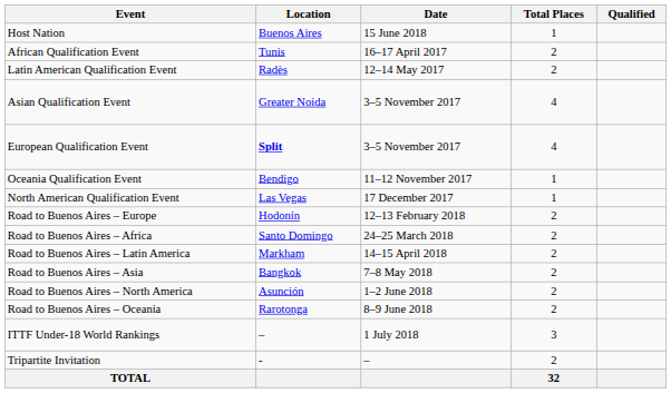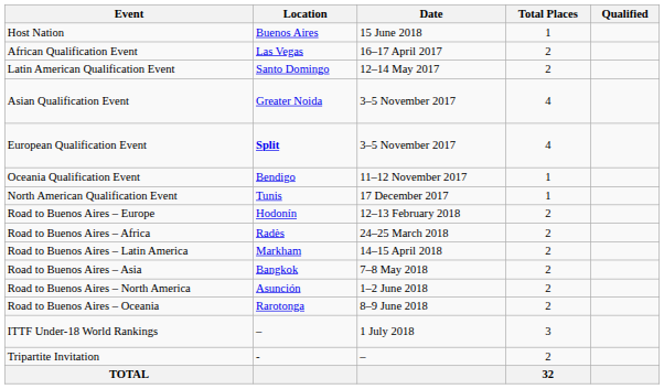African Qualification Event | Location: Tunis -> Las Vegas
Latin American Qualification Event | Location: Radès -> Santo Domingo
North American Qualification Event | Location: Las Vegas -> Tunis
Road to Buenos Aires – Africa | Location: Santo Domingo -> Radès
